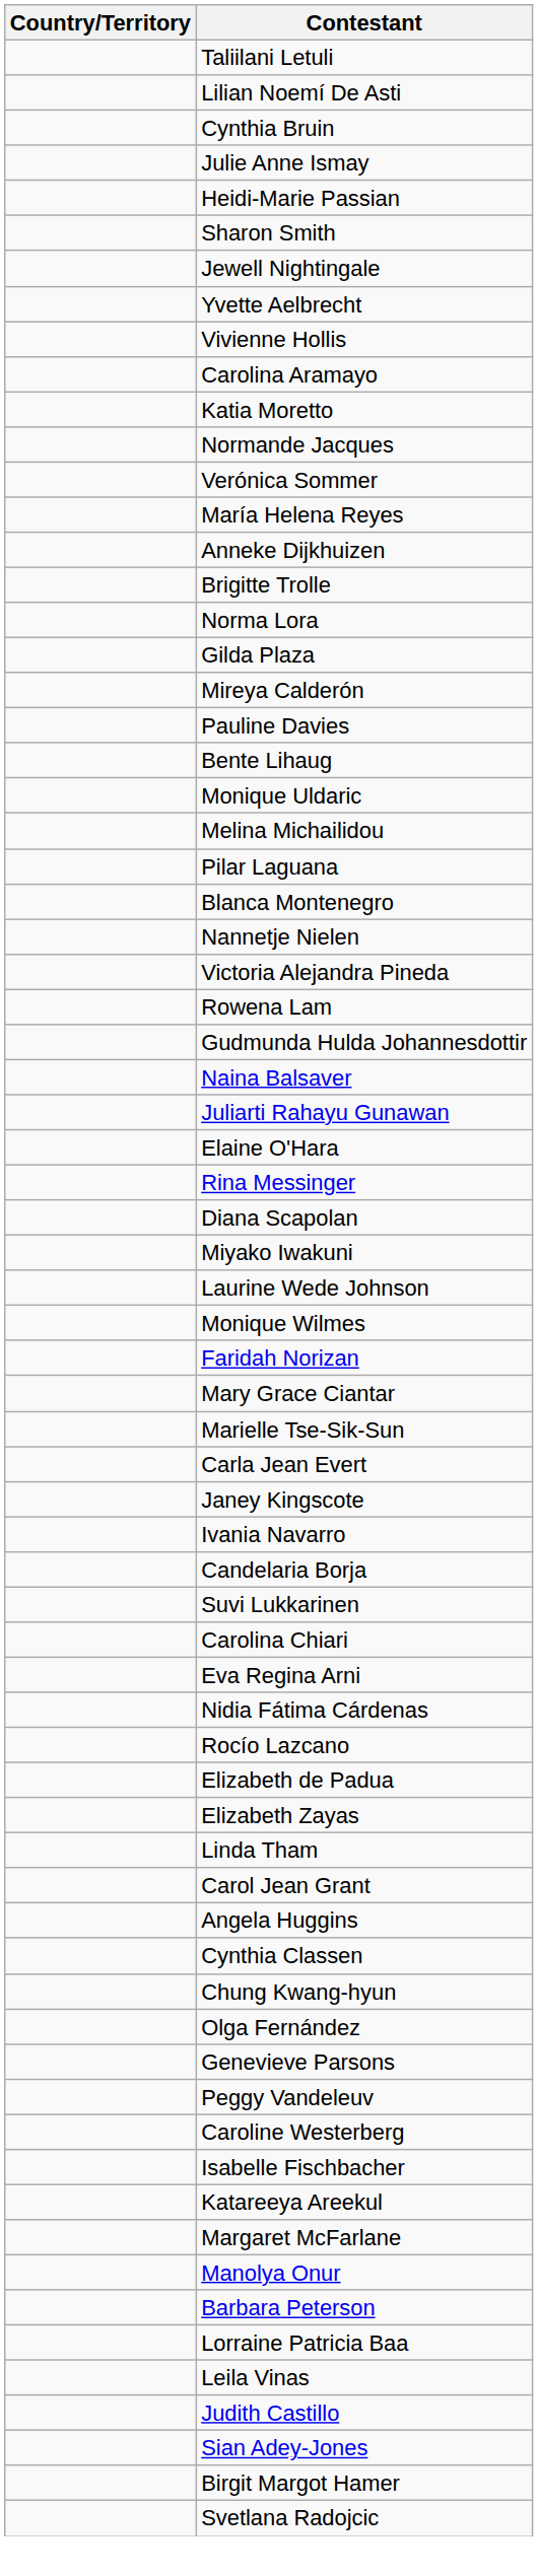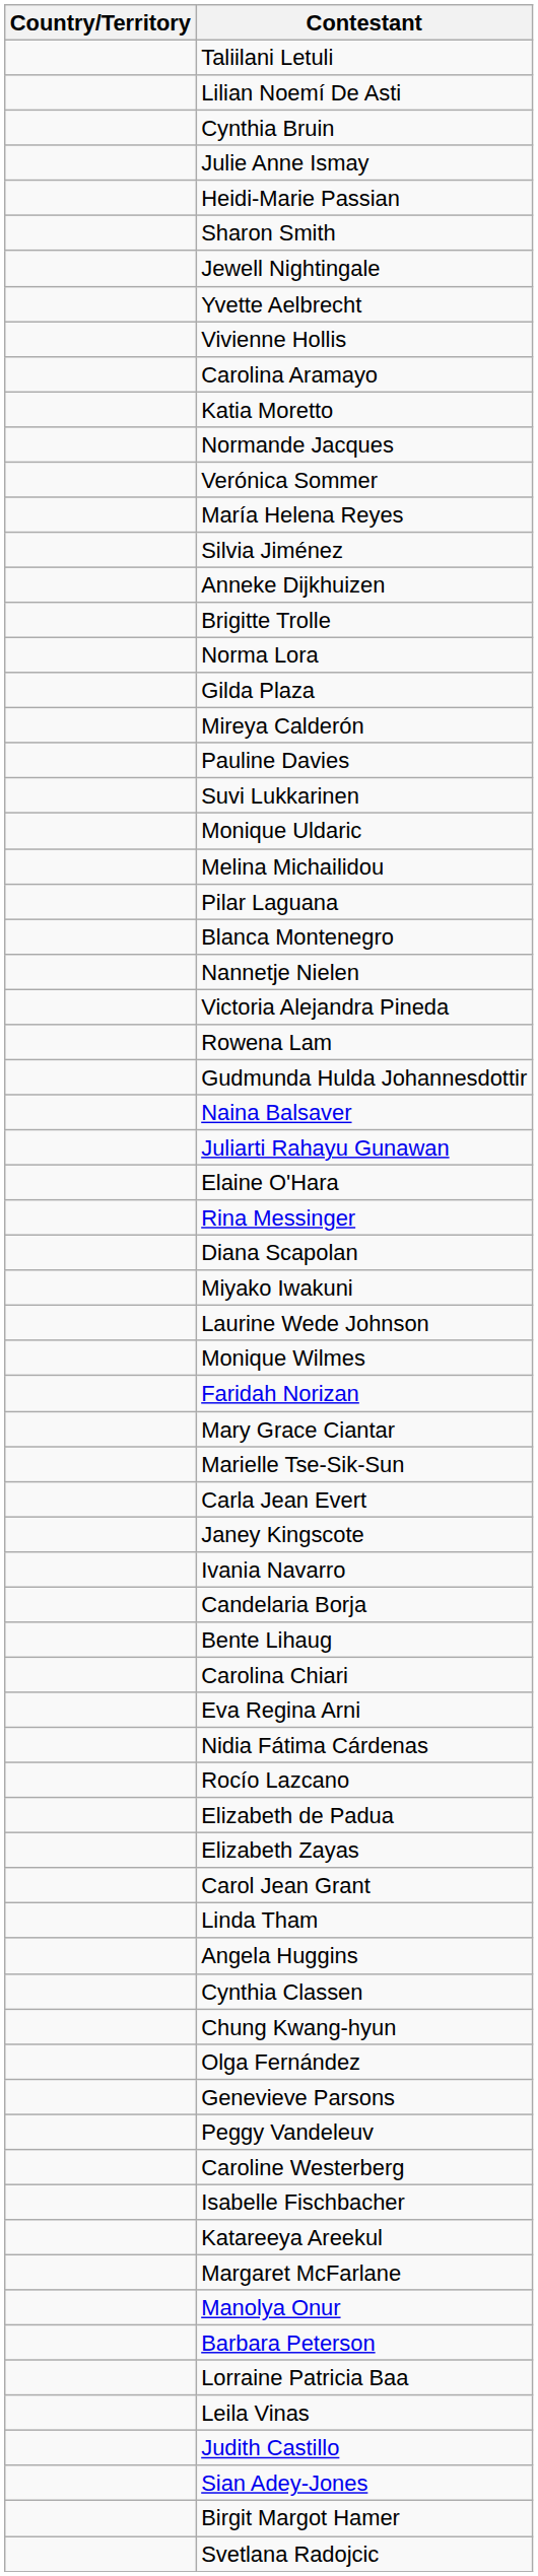+ row: Silvia Jiménez
rows swapped: Suvi Lukkarinen <-> Bente Lihaug
rows swapped: Carol Jean Grant <-> Linda Tham
